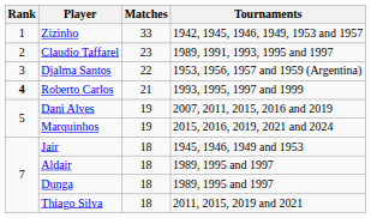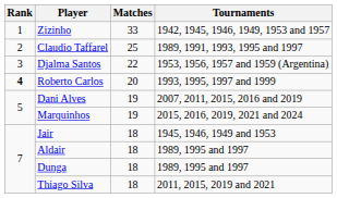Claudio Taffarel | Matches: 23 -> 25
Roberto Carlos | Matches: 21 -> 20
